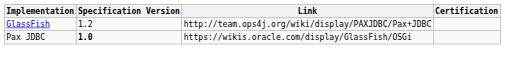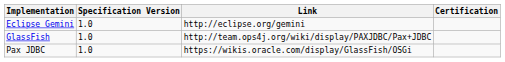+ row: Eclipse Gemini | 1.0 | http://eclipse.org/gemini
GlassFish | Specification Version: 1.2 -> 1.0
Pax JDBC | Specification Version: bold -> normal
